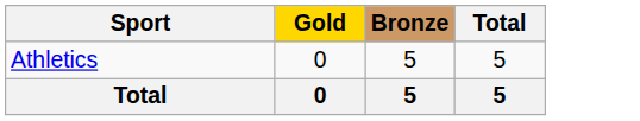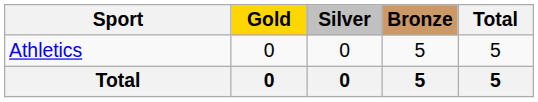+ column: Silver | 0 | 0
